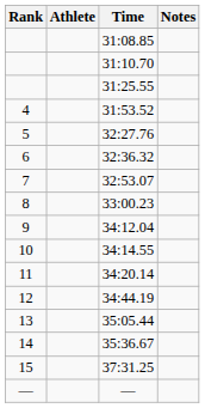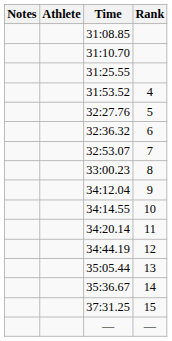columns swapped: Rank <-> Notes
